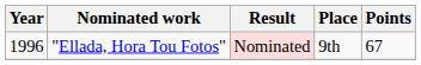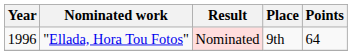"Ellada, Hora Tou Fotos" | Points: 67 -> 64
